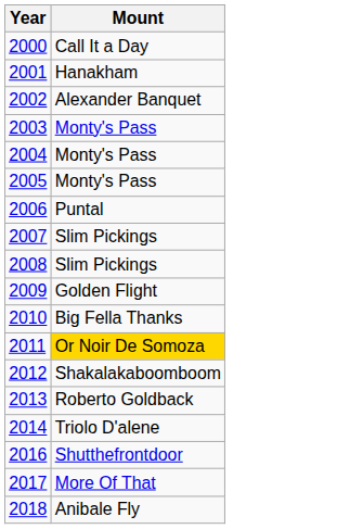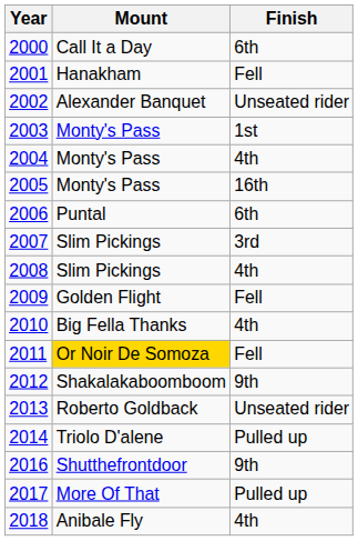+ column: Finish | 6th | Fell | Unseated rider | 1st | 4th | 16th | 6th | 3rd | 4th | Fell | 4th | Fell | 9th | Unseated rider | Pulled up | 9th | Pulled up | 4th
